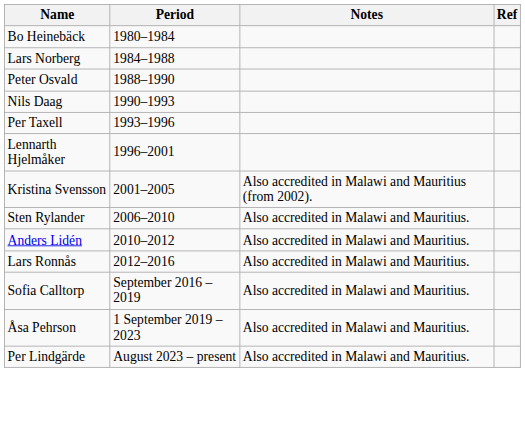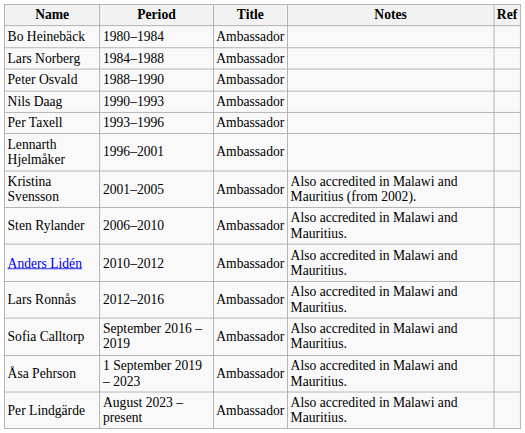+ column: Title | Ambassador | Ambassador | Ambassador | Ambassador | Ambassador | Ambassador | Ambassador | Ambassador | Ambassador | Ambassador | Ambassador | Ambassador | Ambassador
